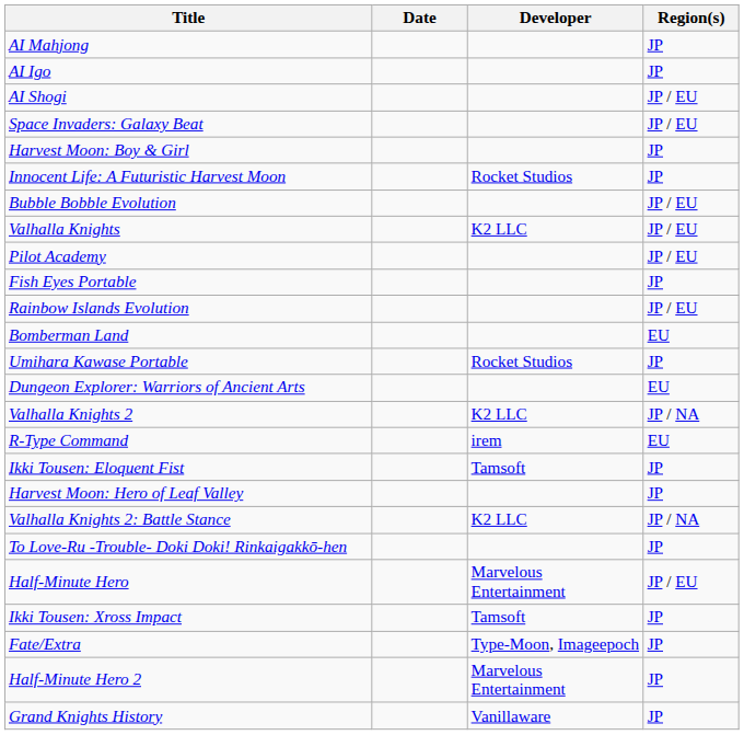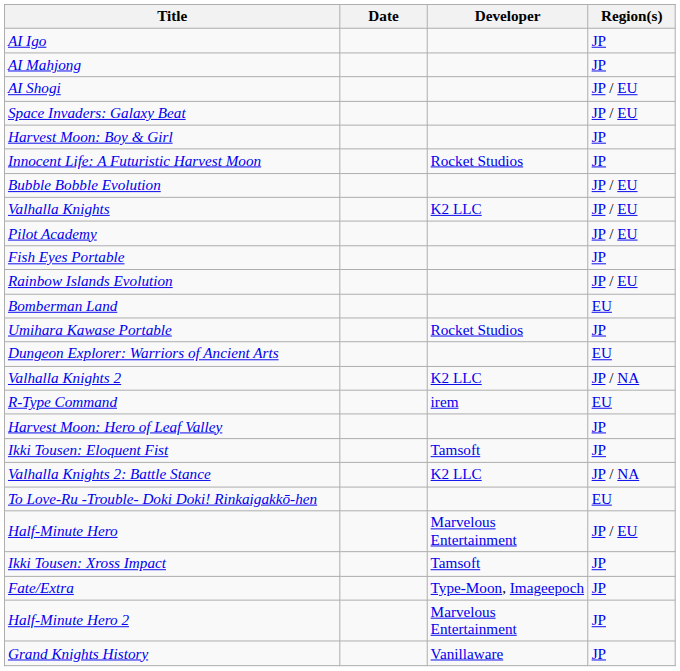rows swapped: AI Igo <-> AI Mahjong
rows swapped: Ikki Tousen: Eloquent Fist <-> Harvest Moon: Hero of Leaf Valley
To Love-Ru -Trouble- Doki Doki! Rinkaigakkō-hen | Region(s): JP -> EU
